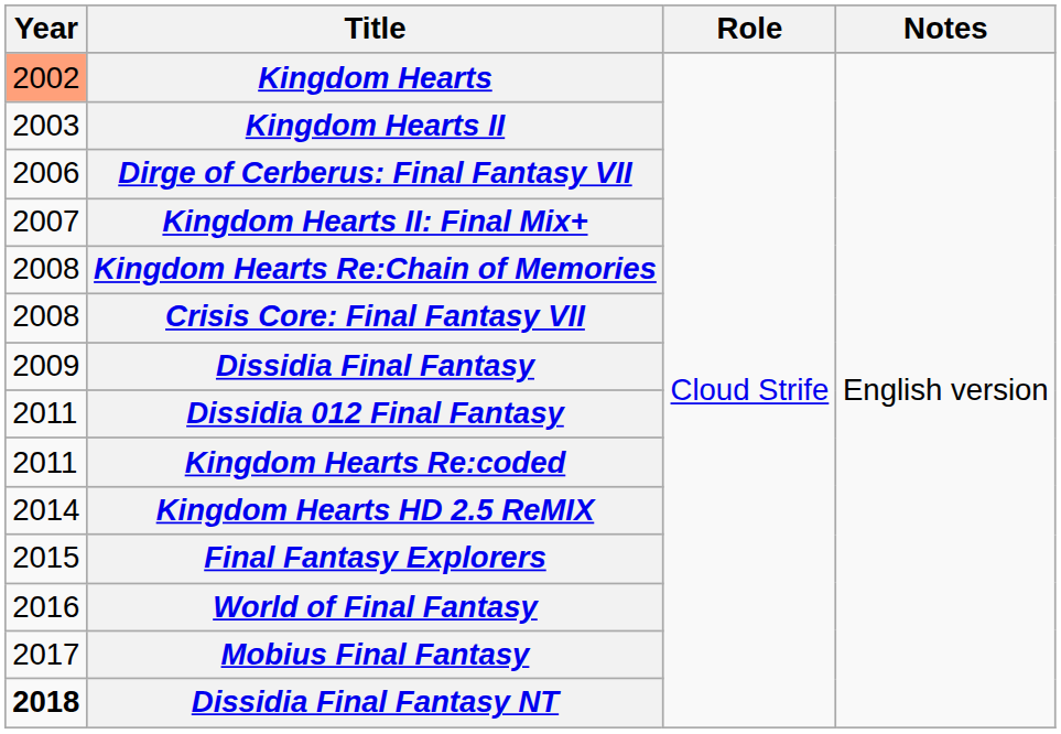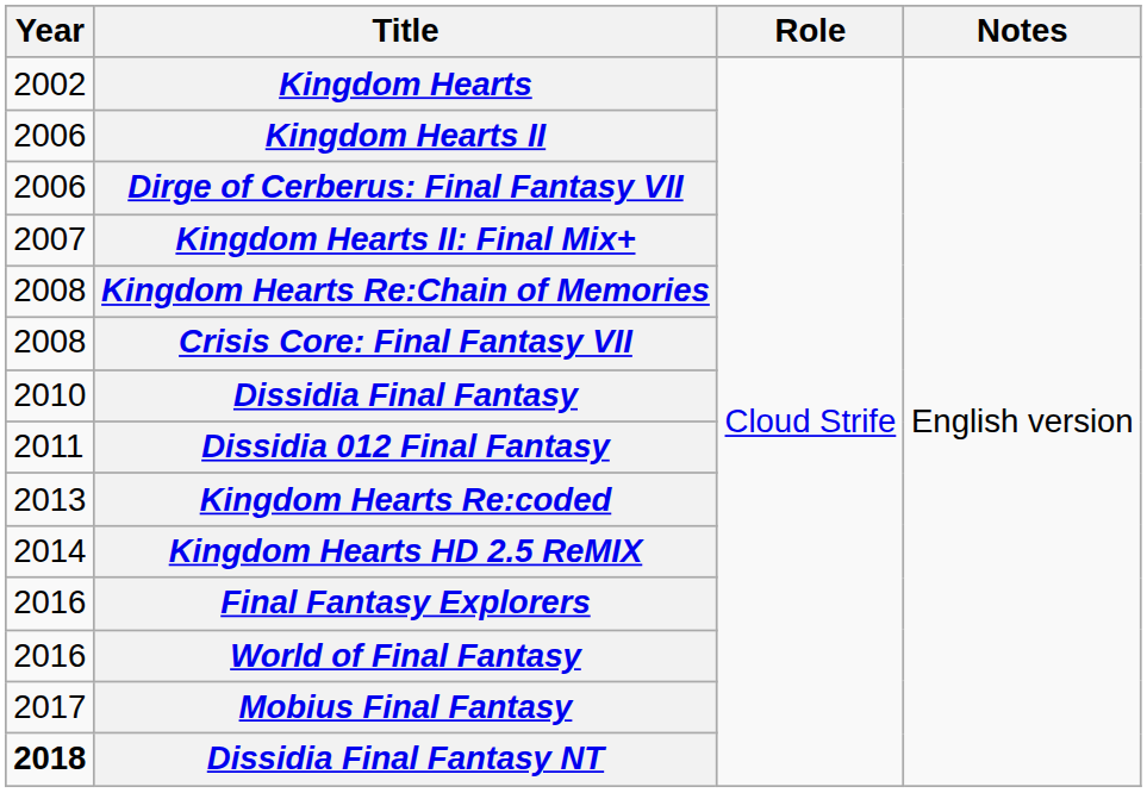Kingdom Hearts | Year: lightsalmon background -> no background
Kingdom Hearts II | Year: 2003 -> 2006
Dissidia Final Fantasy | Year: 2009 -> 2010
Kingdom Hearts Re:coded | Year: 2011 -> 2013
Final Fantasy Explorers | Year: 2015 -> 2016
